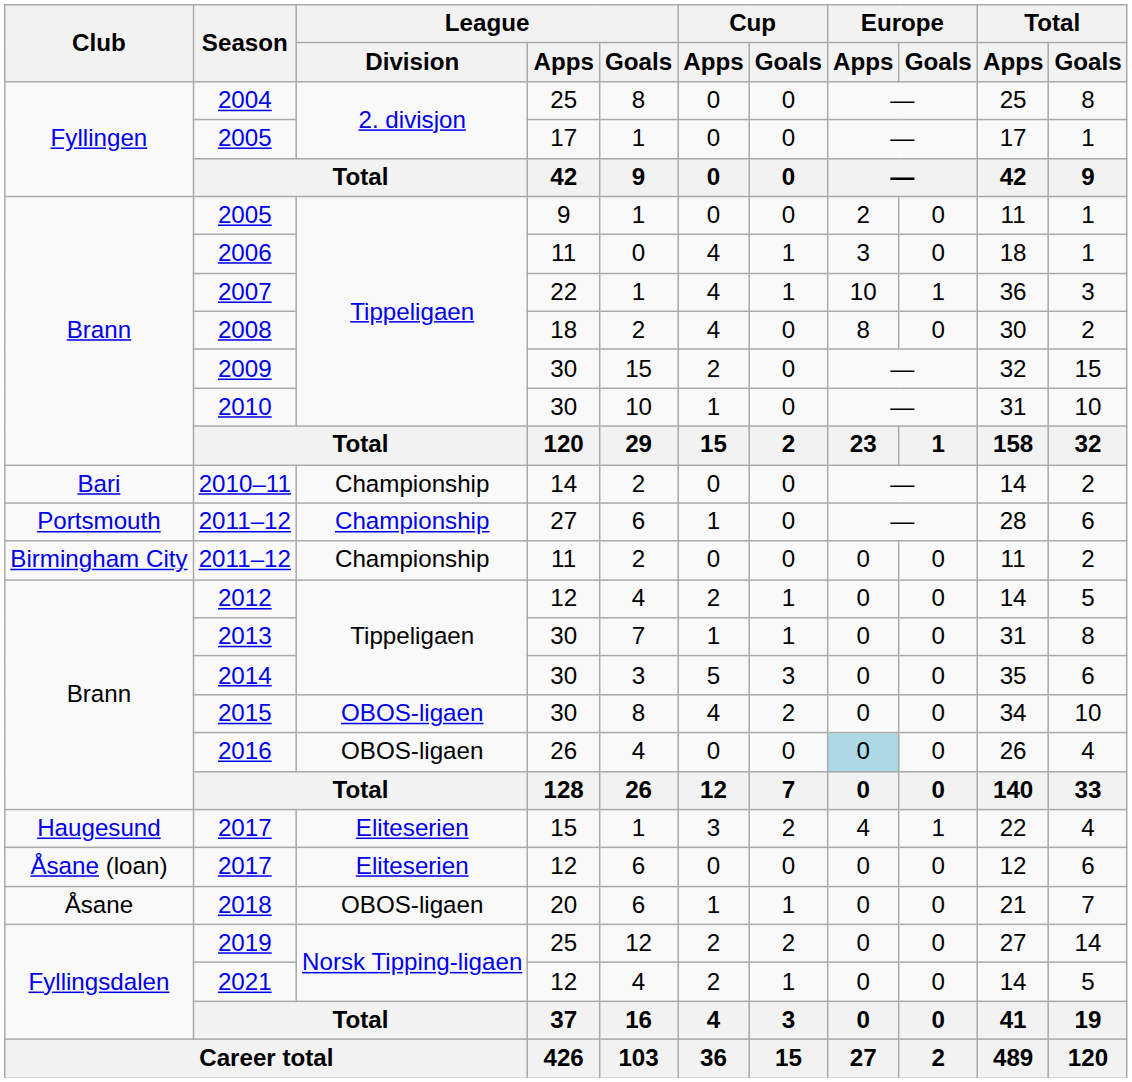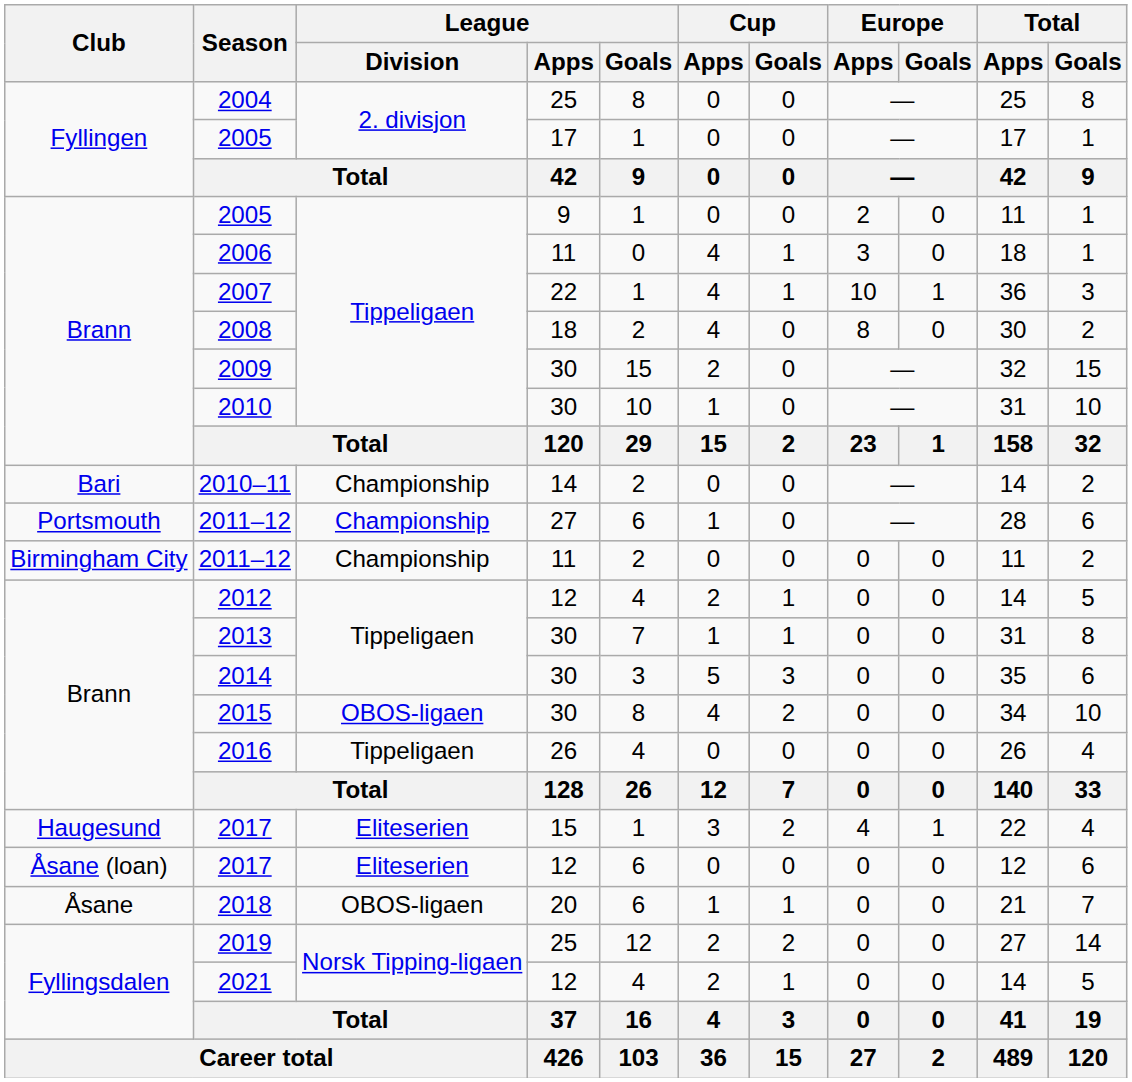2016 | League / Division: OBOS-ligaen -> Tippeligaen
2016 | Europe / Apps: lightblue background -> no background
